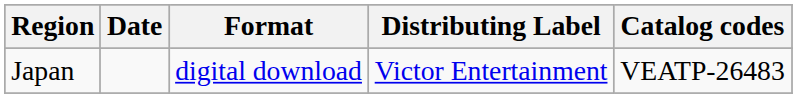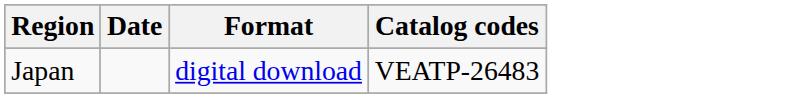- column: Distributing Label | Victor Entertainment
